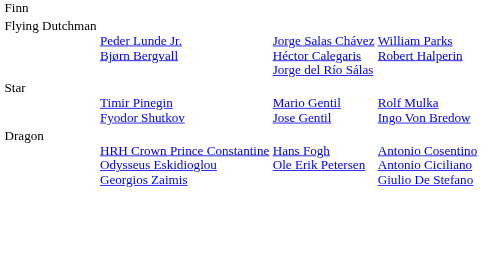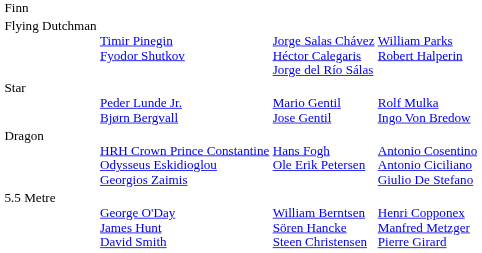Flying Dutchman | column 2: Peder Lunde Jr. Bjørn Bergvall -> Timir Pinegin Fyodor Shutkov
Star | column 2: Timir Pinegin Fyodor Shutkov -> Peder Lunde Jr. Bjørn Bergvall
+ row: 5.5 Metre | George O'Day James Hunt David Smith | William Berntsen Sören Hancke Steen Christensen | Henri Copponex Manfred Metzger Pierre Girard
